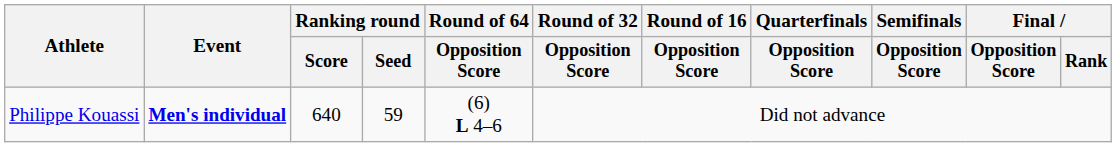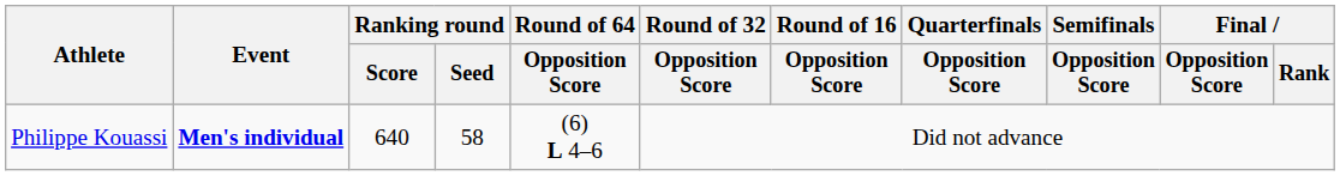Philippe Kouassi | Ranking round / Seed: 59 -> 58
